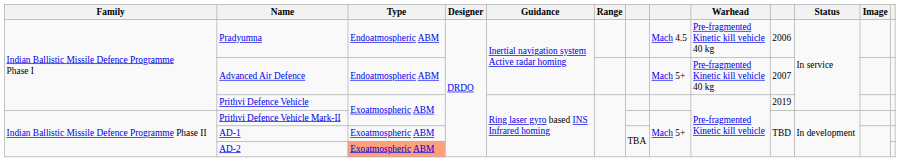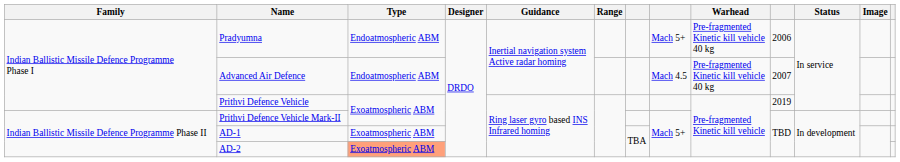Pradyumna | column 8: Mach 4.5 -> Mach 5+
Advanced Air Defence | column 8: Mach 5+ -> Mach 4.5
